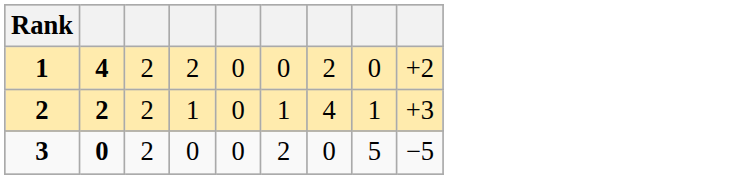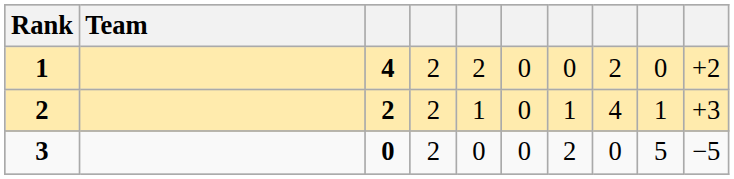+ column: Team
